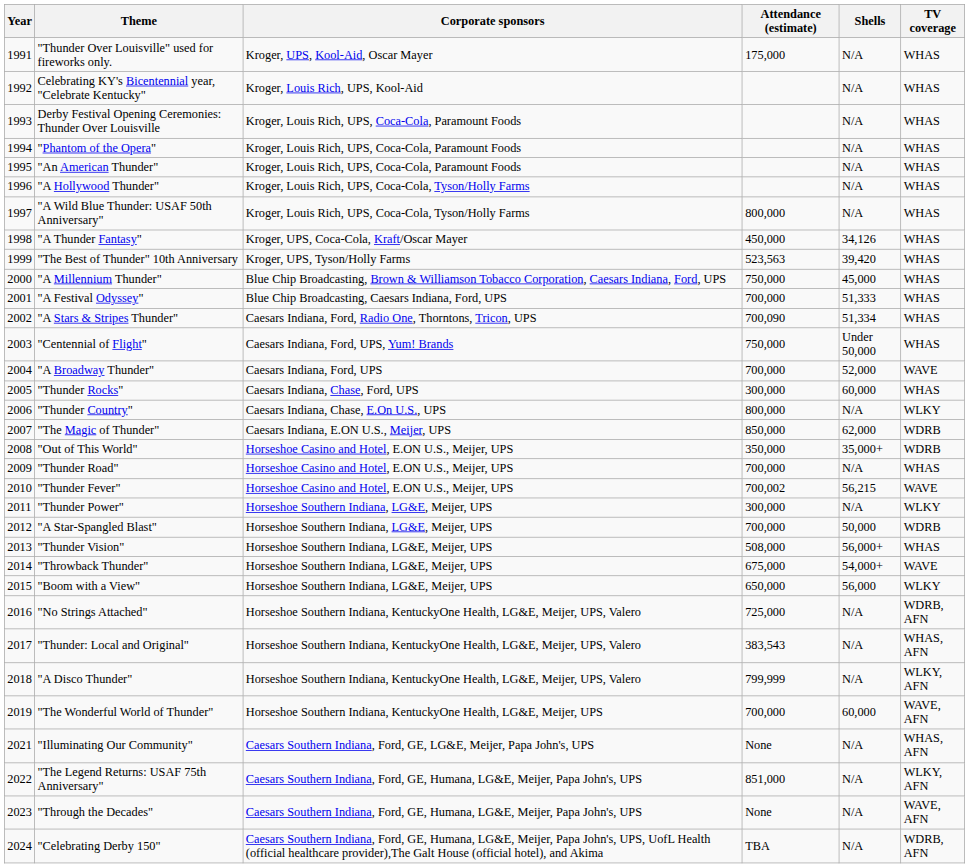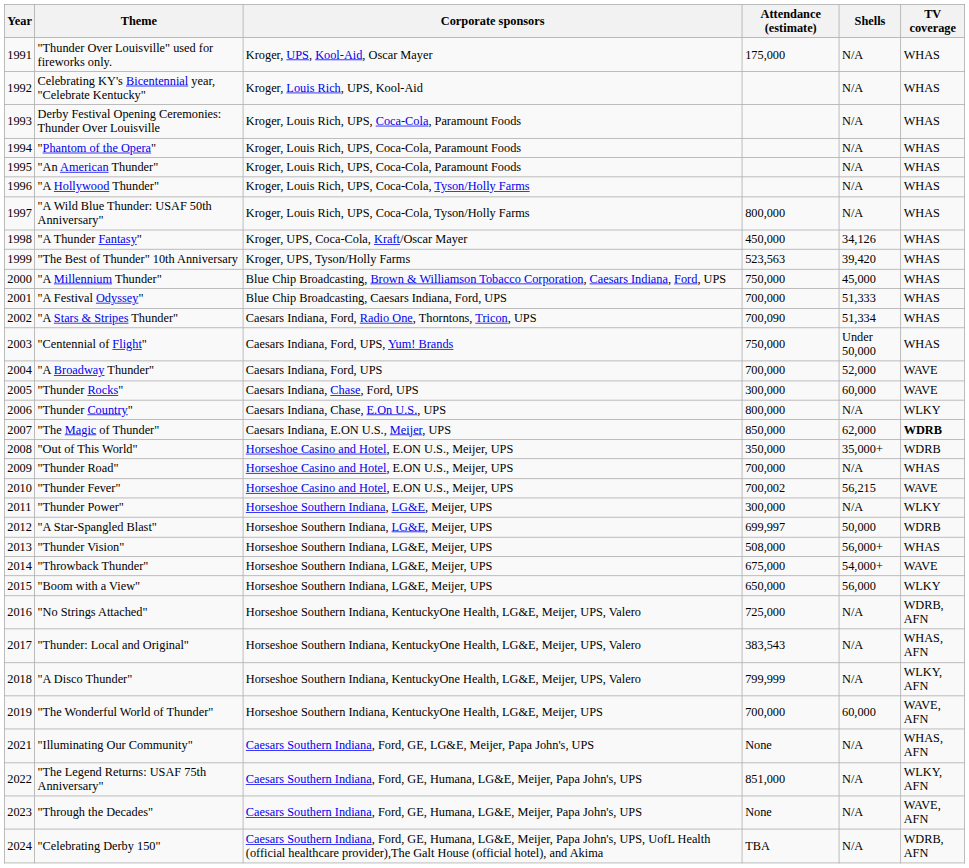"Thunder Rocks" | TV coverage: WHAS -> WAVE
"The Magic of Thunder" | TV coverage: normal -> bold
"A Star-Spangled Blast" | Attendance (estimate): 700,000 -> 699,997
